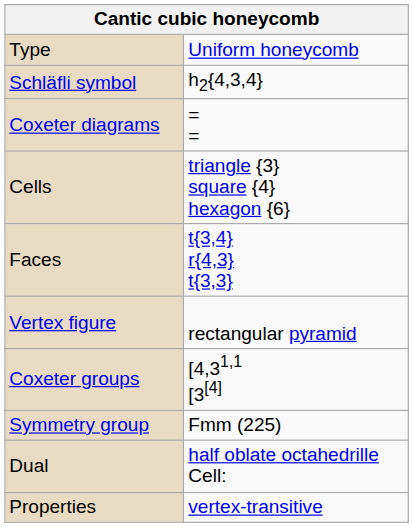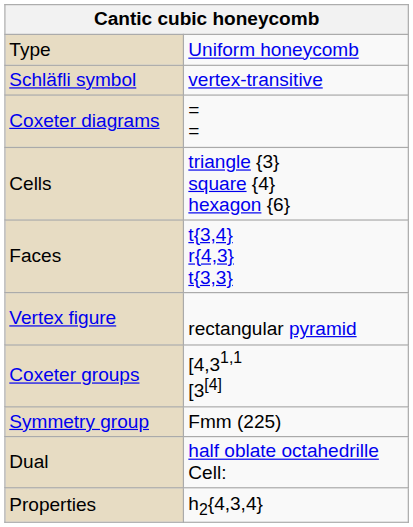Schläfli symbol | column 2: h2{4,3,4} -> vertex-transitive
Properties | column 2: vertex-transitive -> h2{4,3,4}
